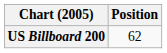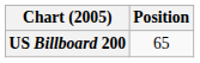US Billboard 200 | Position: 62 -> 65
